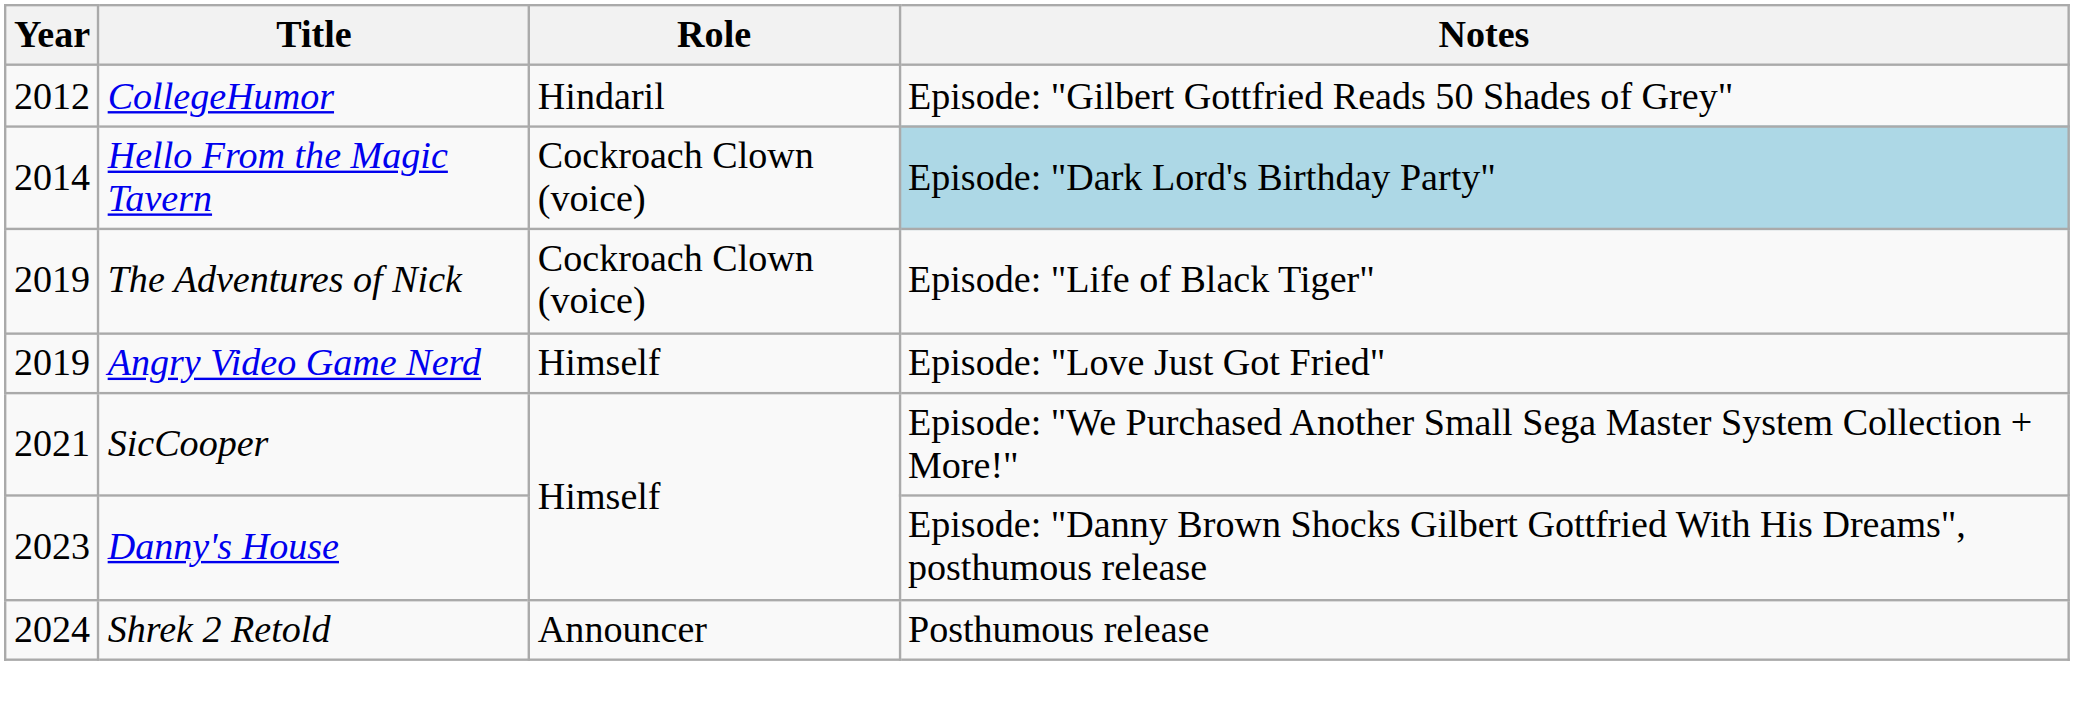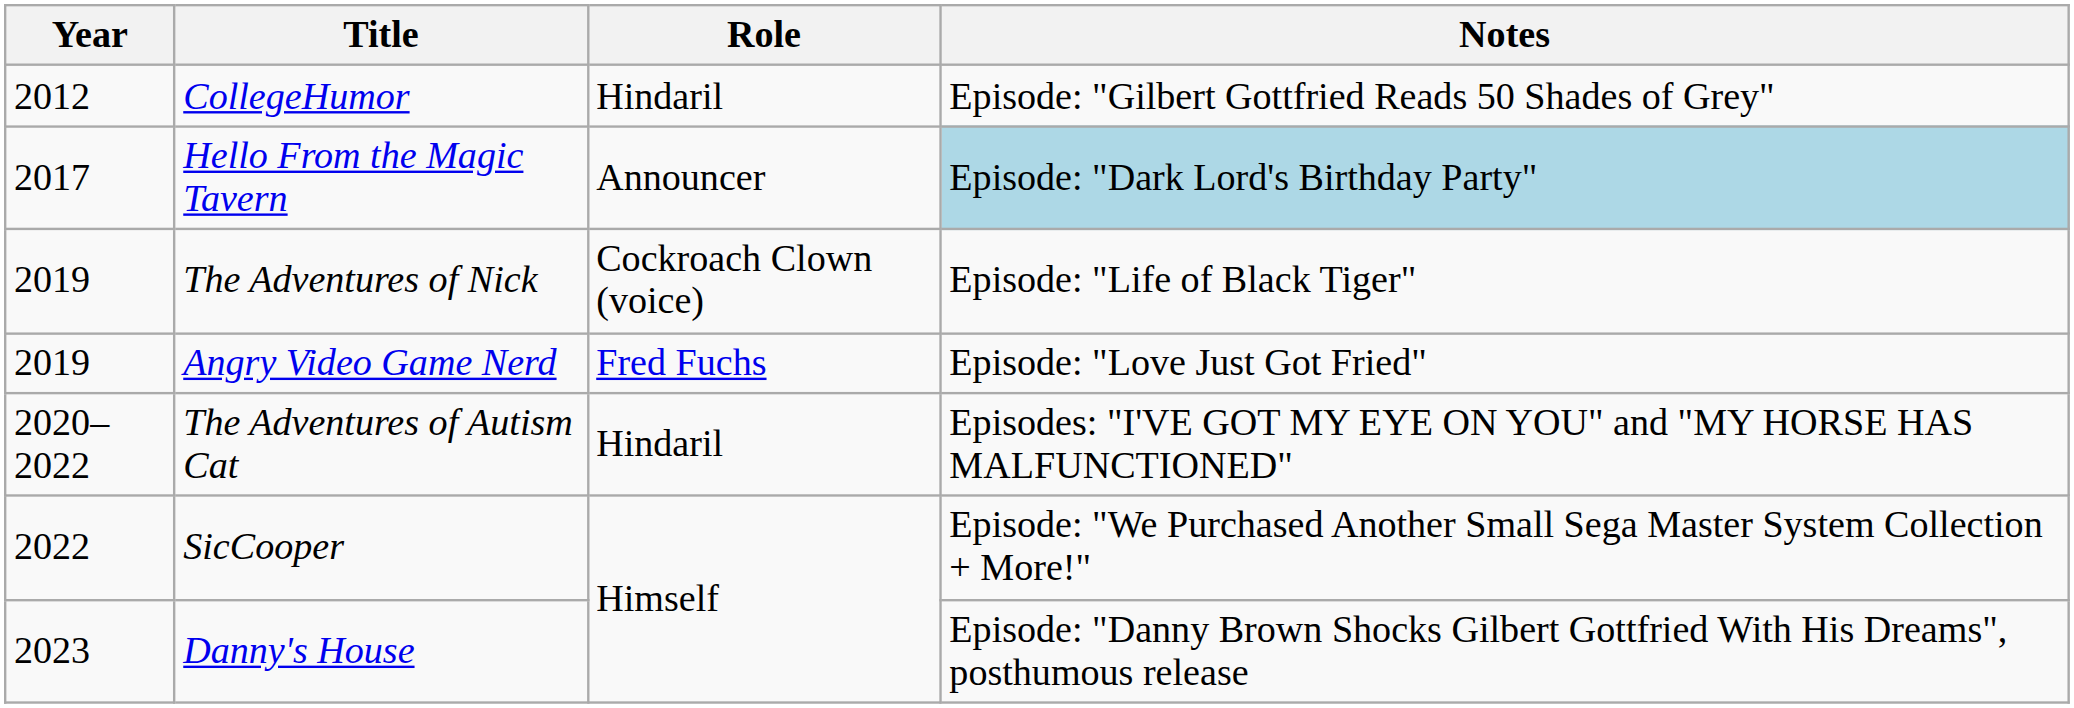Hello From the Magic Tavern | Year: 2014 -> 2017
Hello From the Magic Tavern | Role: Cockroach Clown (voice) -> Announcer
Angry Video Game Nerd | Role: Himself -> Fred Fuchs
+ row: 2020–2022 | The Adventures of Autism Cat | Hindaril | Episodes: "I'VE GOT MY EYE ON YOU" and "MY HORSE HAS MALFUNCTIONED"
SicCooper | Year: 2021 -> 2022
- row: 2024 | Shrek 2 Retold | Announcer | Posthumous release
